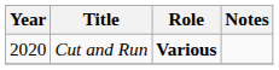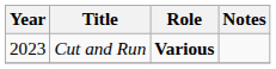Cut and Run | Year: 2020 -> 2023
